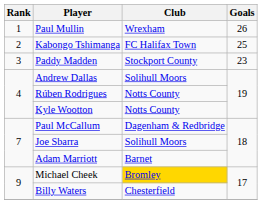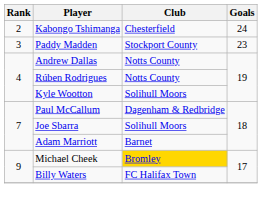- row: 1 | Paul Mullin | Wrexham | 26
Kabongo Tshimanga | Club: FC Halifax Town -> Chesterfield
Kabongo Tshimanga | Goals: 25 -> 24
Andrew Dallas | Club: Solihull Moors -> Notts County
Kyle Wootton | Club: Notts County -> Solihull Moors
Billy Waters | Club: Chesterfield -> FC Halifax Town
